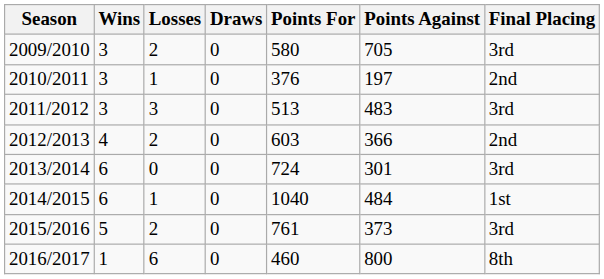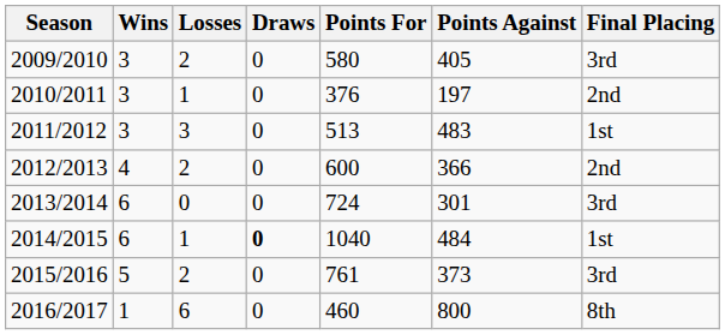2009/2010 | Points Against: 705 -> 405
2011/2012 | Final Placing: 3rd -> 1st
2012/2013 | Points For: 603 -> 600
2014/2015 | Draws: normal -> bold
